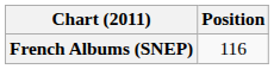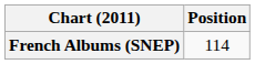French Albums (SNEP) | Position: 116 -> 114
